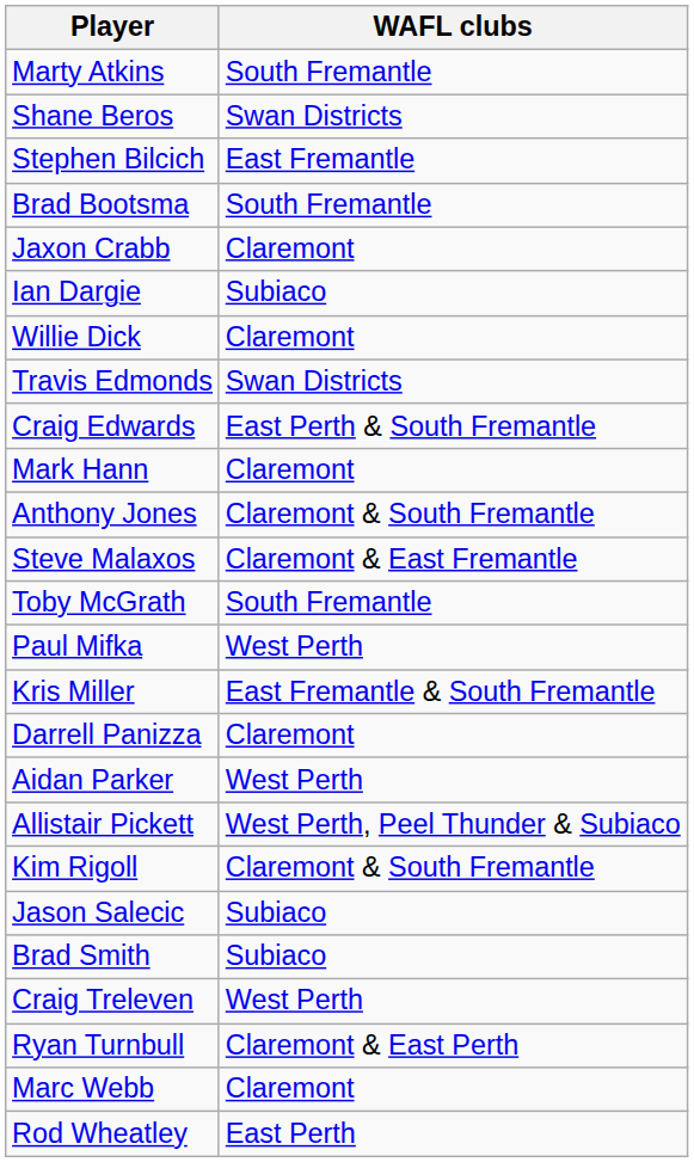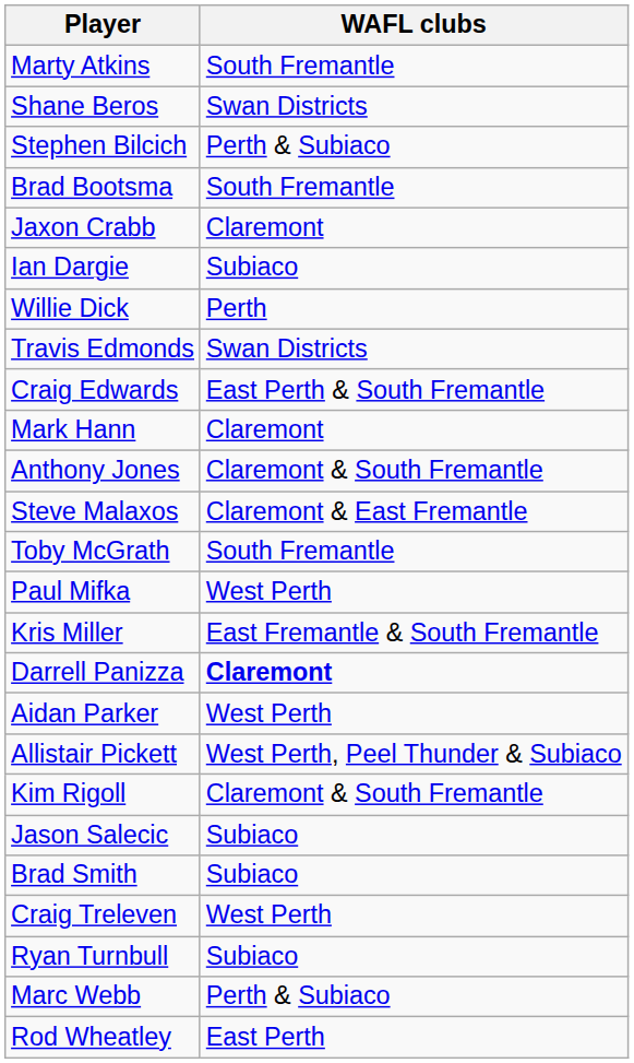Stephen Bilcich | WAFL clubs: East Fremantle -> Perth & Subiaco
Willie Dick | WAFL clubs: Claremont -> Perth
Darrell Panizza | WAFL clubs: normal -> bold
Ryan Turnbull | WAFL clubs: Claremont & East Perth -> Subiaco
Marc Webb | WAFL clubs: Claremont -> Perth & Subiaco
